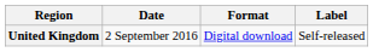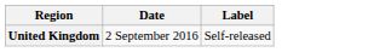- column: Format | Digital download
